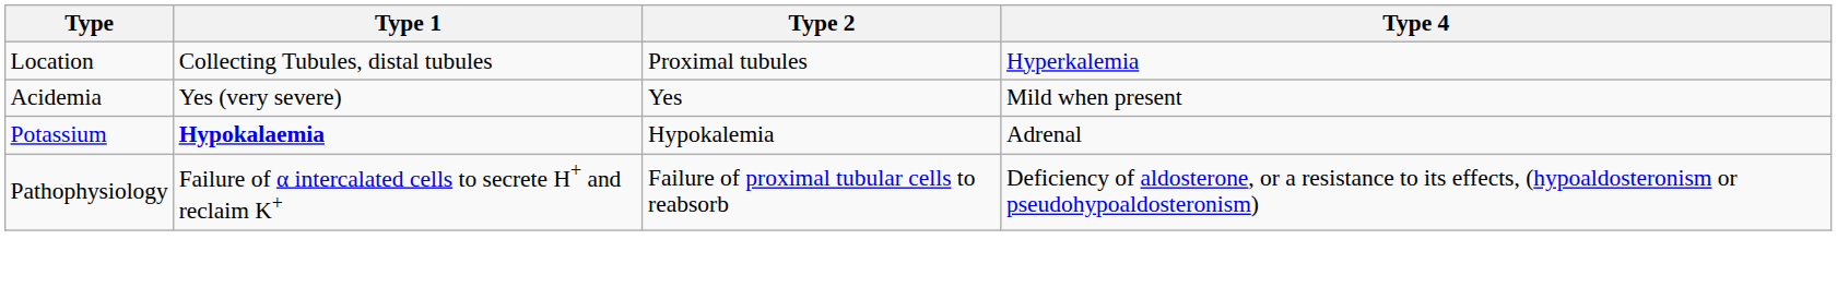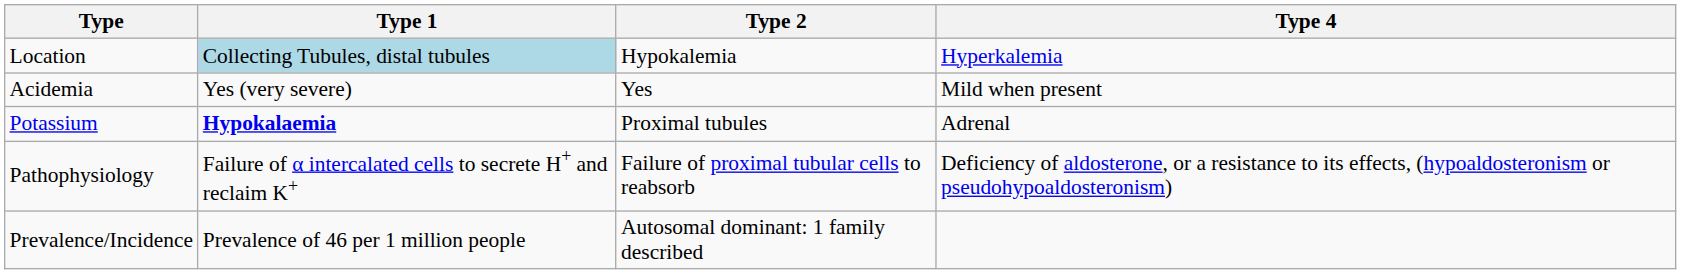Location | Type 1: no background -> lightblue background
Location | Type 2: Proximal tubules -> Hypokalemia
Potassium | Type 2: Hypokalemia -> Proximal tubules
+ row: Prevalence/Incidence | Prevalence of 46 per 1 million people | Autosomal dominant: 1 family described
